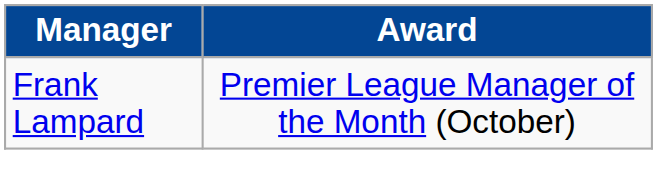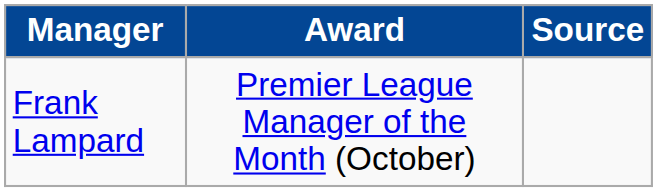+ column: Source
